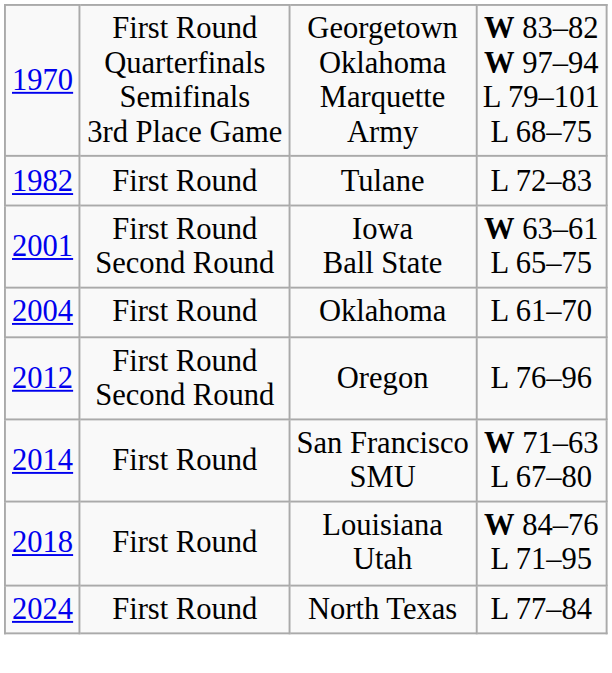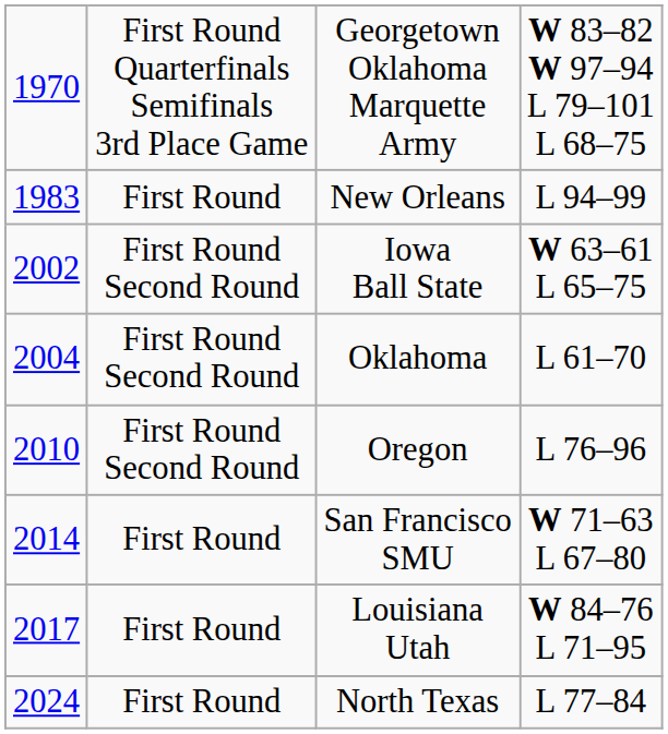- row: 1982 | First Round | Tulane | L 72–83
+ row: 1983 | First Round | New Orleans | L 94–99
Iowa Ball State | column 1: 2001 -> 2002
Oklahoma | column 2: First Round -> First Round Second Round
Oregon | column 1: 2012 -> 2010
Louisiana Utah | column 1: 2018 -> 2017
